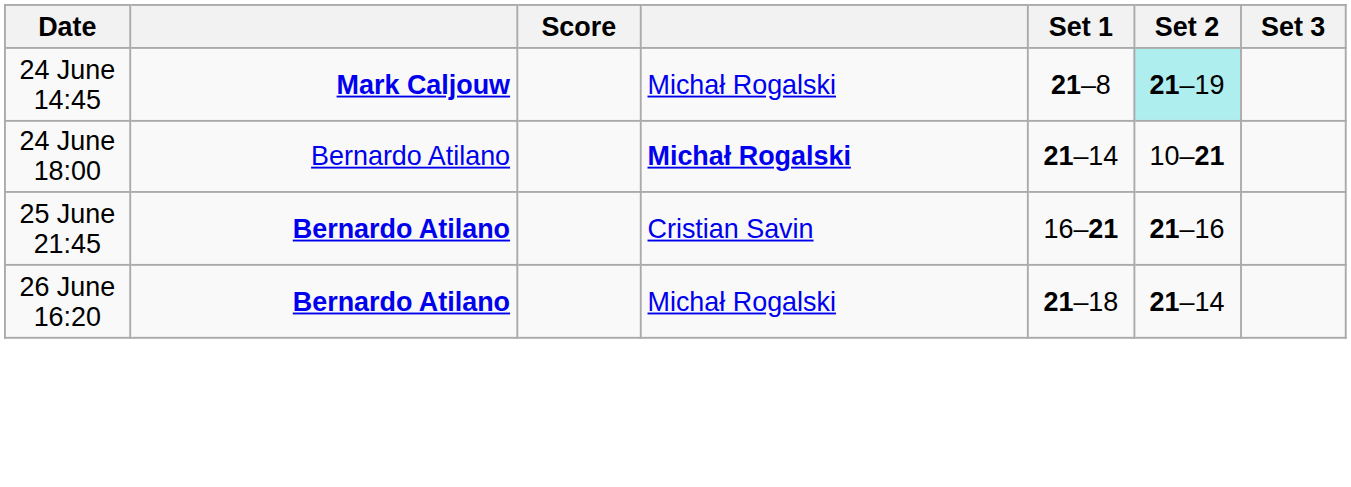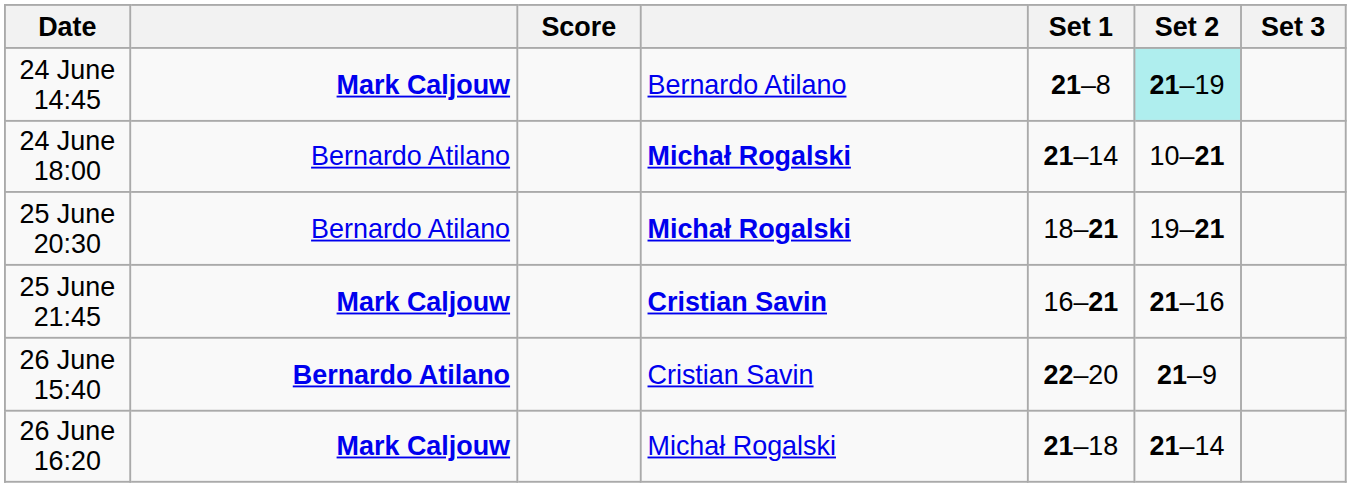24 June 14:45 | column 4: Michał Rogalski -> Bernardo Atilano
+ row: 25 June 20:30 | Bernardo Atilano | Michał Rogalski | 18–21 | 19–21
25 June 21:45 | column 2: Bernardo Atilano -> Mark Caljouw
25 June 21:45 | column 4: normal -> bold
+ row: 26 June 15:40 | Bernardo Atilano | Cristian Savin | 22–20 | 21–9
26 June 16:20 | column 2: Bernardo Atilano -> Mark Caljouw
